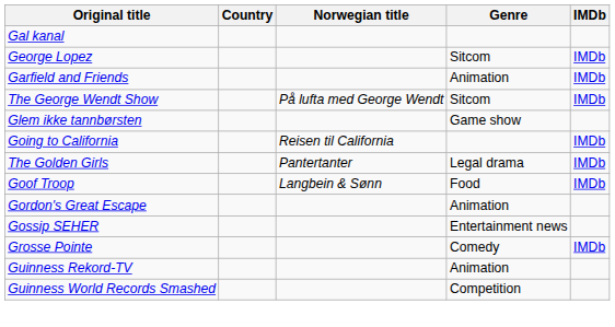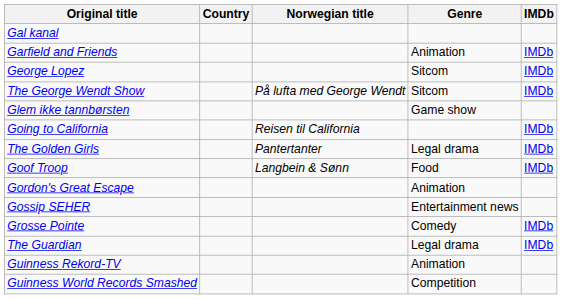rows swapped: Garfield and Friends <-> George Lopez
+ row: The Guardian | Legal drama | IMDb
